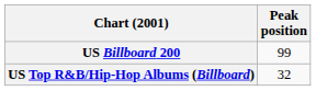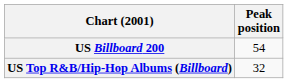US Billboard 200 | Peak position: 99 -> 54
